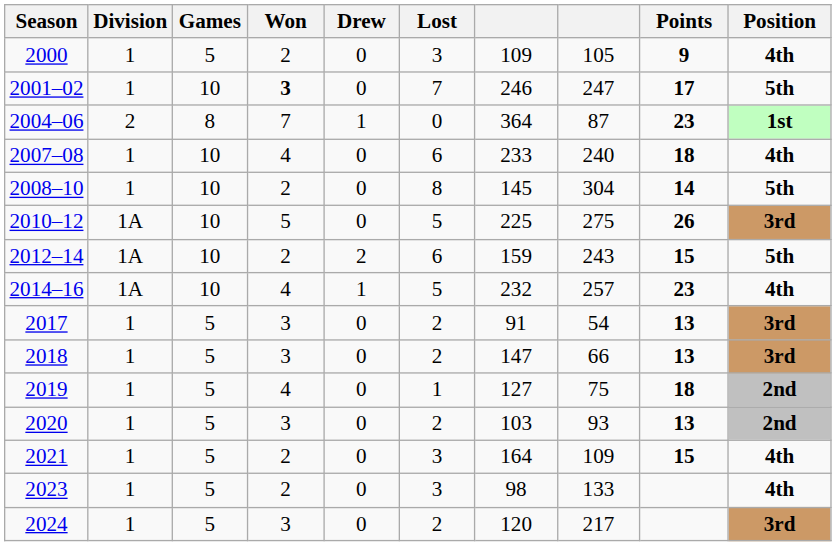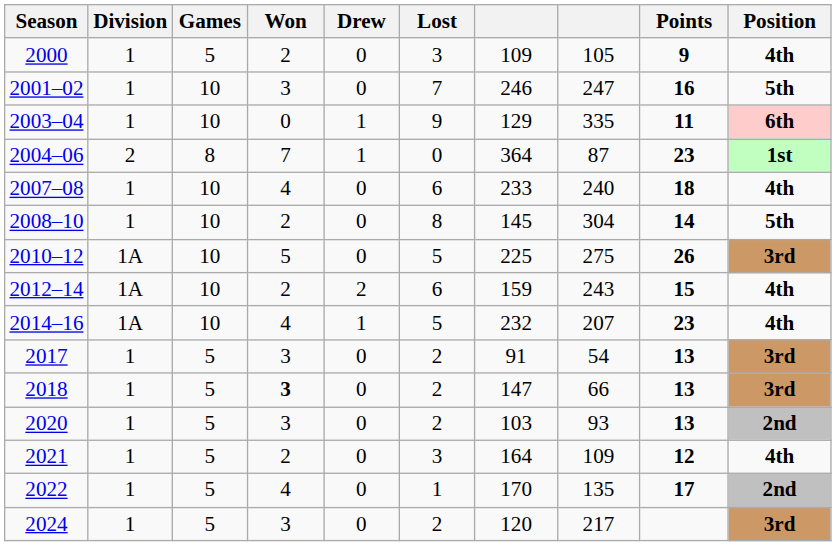2001–02 | Won: bold -> normal
2001–02 | Points: 17 -> 16
+ row: 2003–04 | 1 | 10 | 0 | 1 | 9 | 129 | 335 | 11 | 6th
2012–14 | Position: 5th -> 4th
2014–16 | column 8: 257 -> 207
2018 | Won: normal -> bold
- row: 2019 | 1 | 5 | 4 | 0 | 1 | 127 | 75 | 18 | 2nd
2021 | Points: 15 -> 12
+ row: 2022 | 1 | 5 | 4 | 0 | 1 | 170 | 135 | 17 | 2nd
- row: 2023 | 1 | 5 | 2 | 0 | 3 | 98 | 133 | 4th
